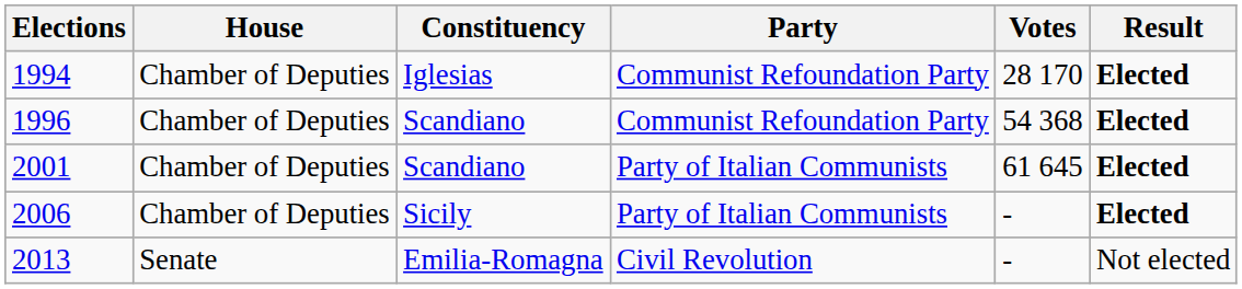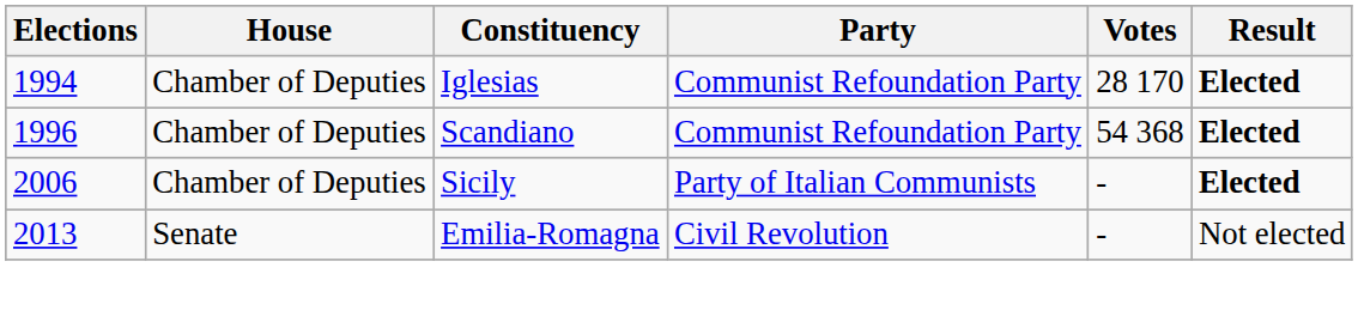- row: 2001 | Chamber of Deputies | Scandiano | Party of Italian Communists | 61 645 | Elected
